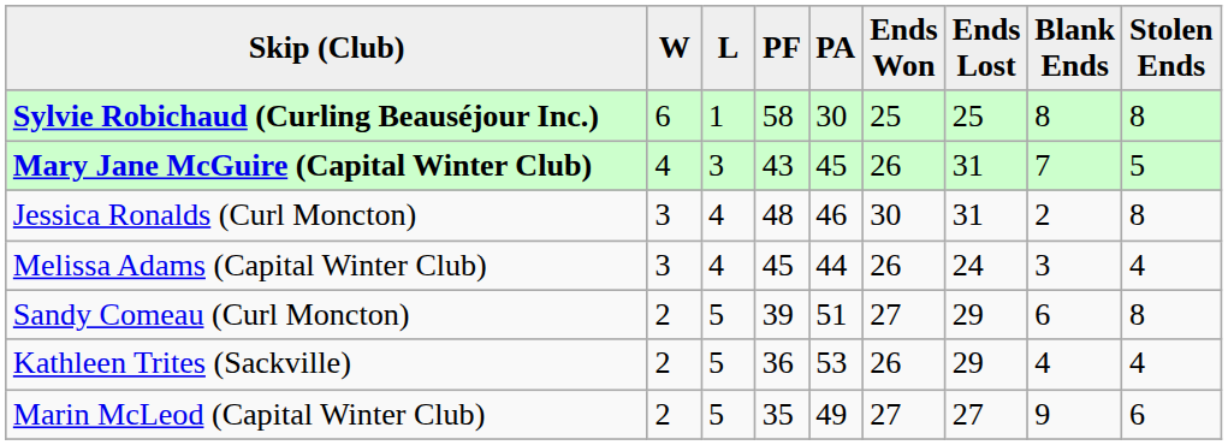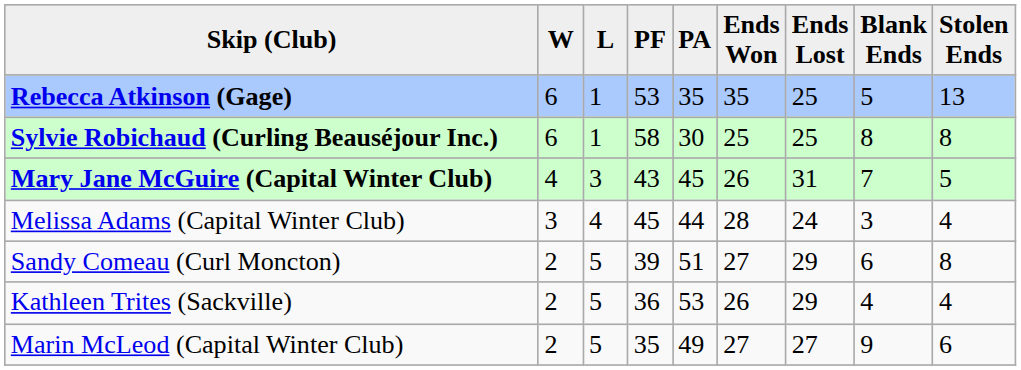+ row: Rebecca Atkinson (Gage) | 6 | 1 | 53 | 35 | 35 | 25 | 5 | 13
- row: Jessica Ronalds (Curl Moncton) | 3 | 4 | 48 | 46 | 30 | 31 | 2 | 8
Melissa Adams (Capital Winter Club) | Ends Won: 26 -> 28
